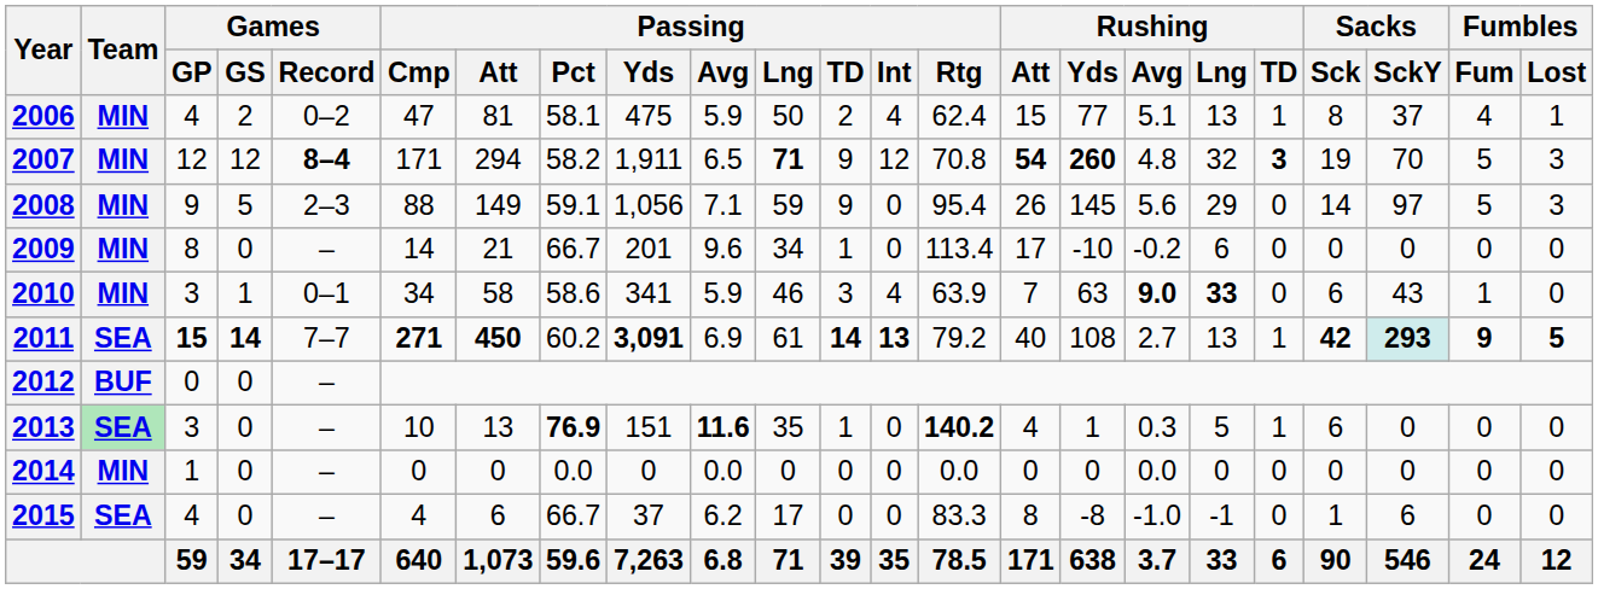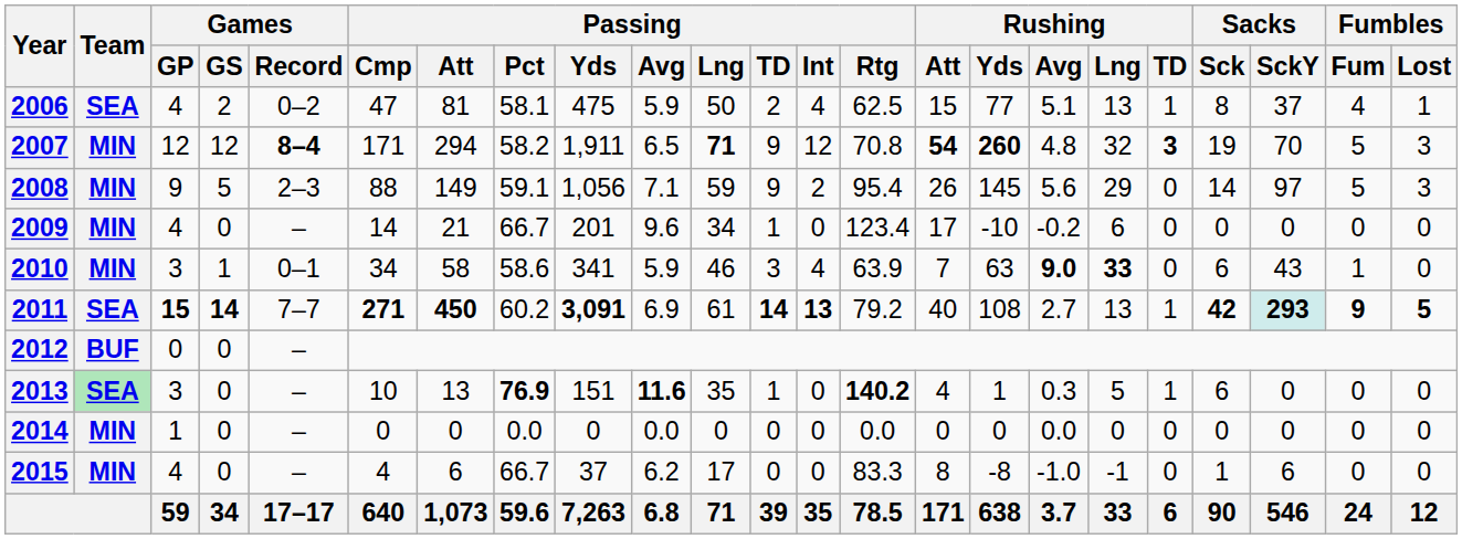2006 | Team: MIN -> SEA
2006 | Passing / Rtg: 62.4 -> 62.5
2008 | Passing / Int: 0 -> 2
2009 | Games / GP: 8 -> 4
2009 | Passing / Rtg: 113.4 -> 123.4
2015 | Team: SEA -> MIN
